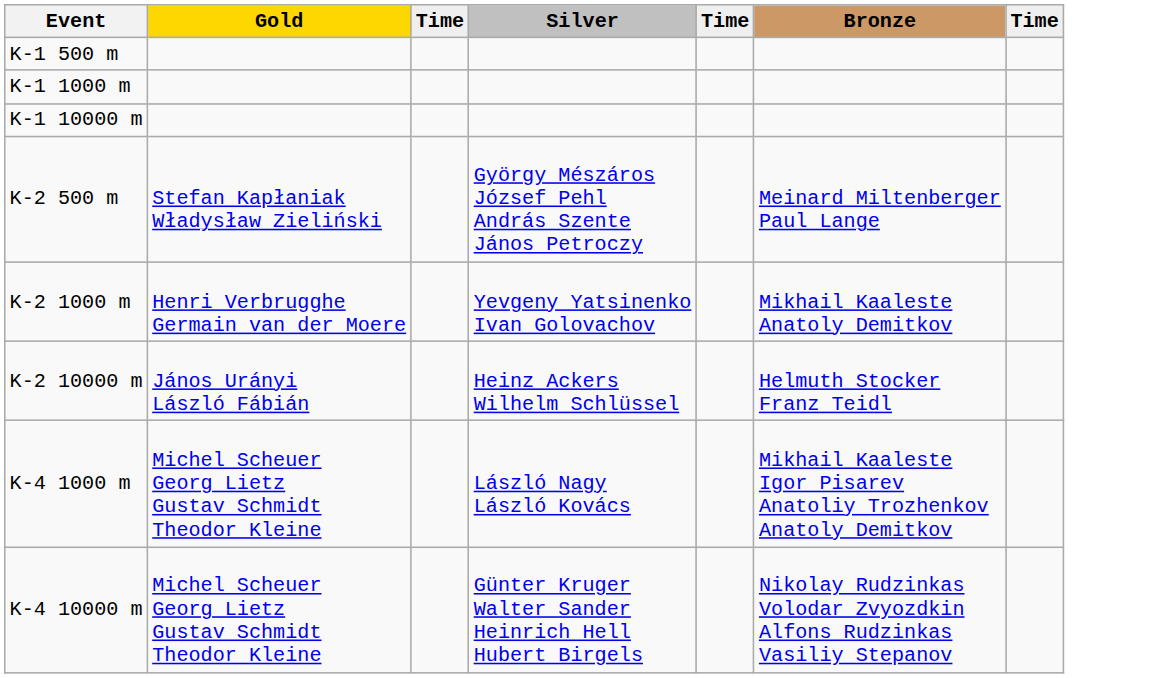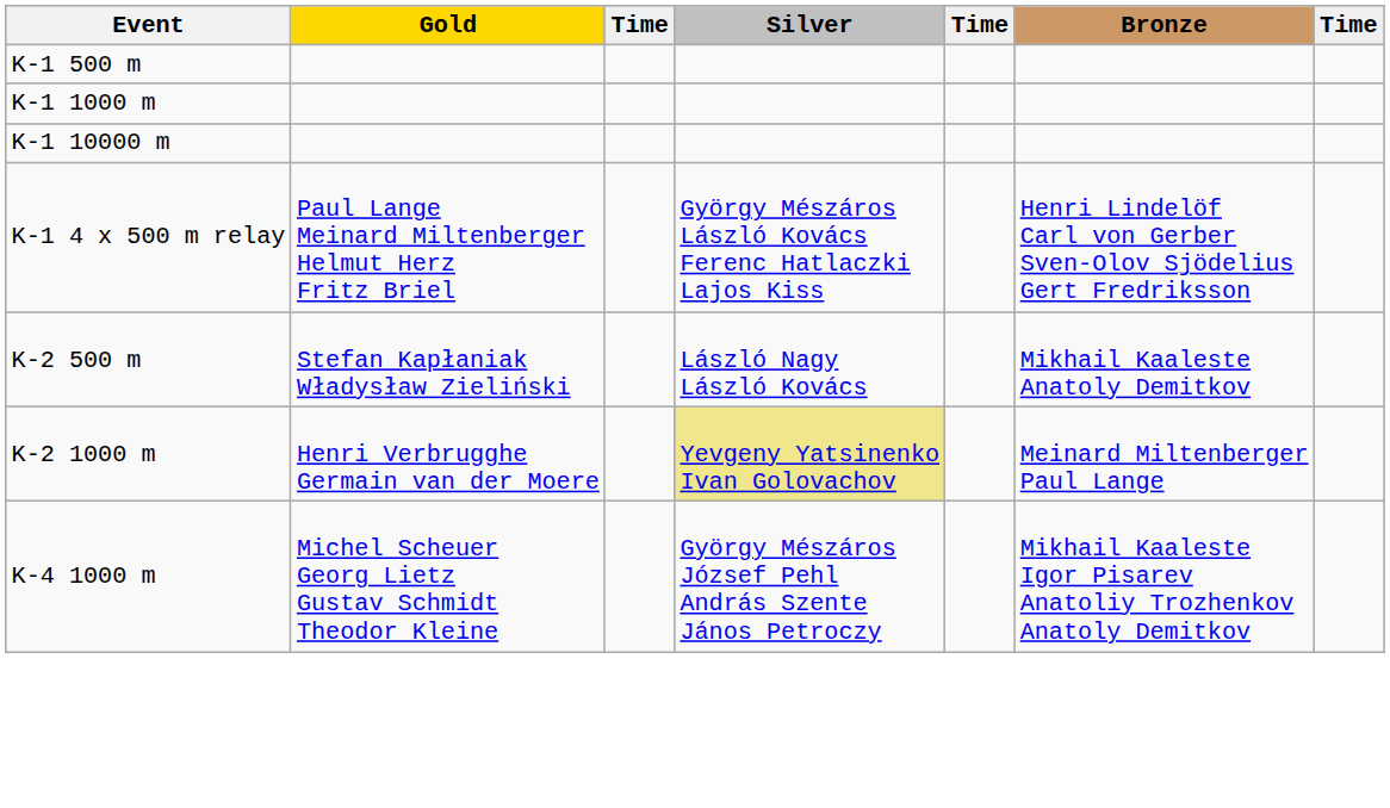+ row: K-1 4 x 500 m relay | Paul Lange Meinard Miltenberger Helmut Herz Fritz Briel | György Mészáros László Kovács Ferenc Hatlaczki Lajos Kiss | Henri Lindelöf Carl von Gerber Sven-Olov Sjödelius Gert Fredriksson
K-2 500 m | Silver: György Mészáros József Pehl András Szente János Petroczy -> László Nagy László Kovács
K-2 500 m | Bronze: Meinard Miltenberger Paul Lange -> Mikhail Kaaleste Anatoly Demitkov
K-2 1000 m | Silver: no background -> khaki background
K-2 1000 m | Bronze: Mikhail Kaaleste Anatoly Demitkov -> Meinard Miltenberger Paul Lange
- row: K-2 10000 m | János Urányi László Fábián | Heinz Ackers Wilhelm Schlüssel | Helmuth Stocker Franz Teidl
K-4 1000 m | Silver: László Nagy László Kovács -> György Mészáros József Pehl András Szente János Petroczy
- row: K-4 10000 m | Michel Scheuer Georg Lietz Gustav Schmidt Theodor Kleine | Günter Kruger Walter Sander Heinrich Hell Hubert Birgels | Nikolay Rudzinkas Volodar Zvyozdkin Alfons Rudzinkas Vasiliy Stepanov
